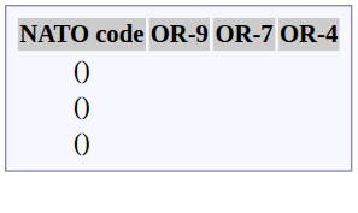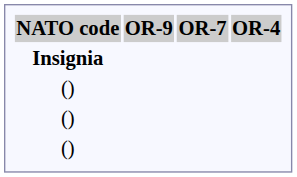+ row: Insignia
